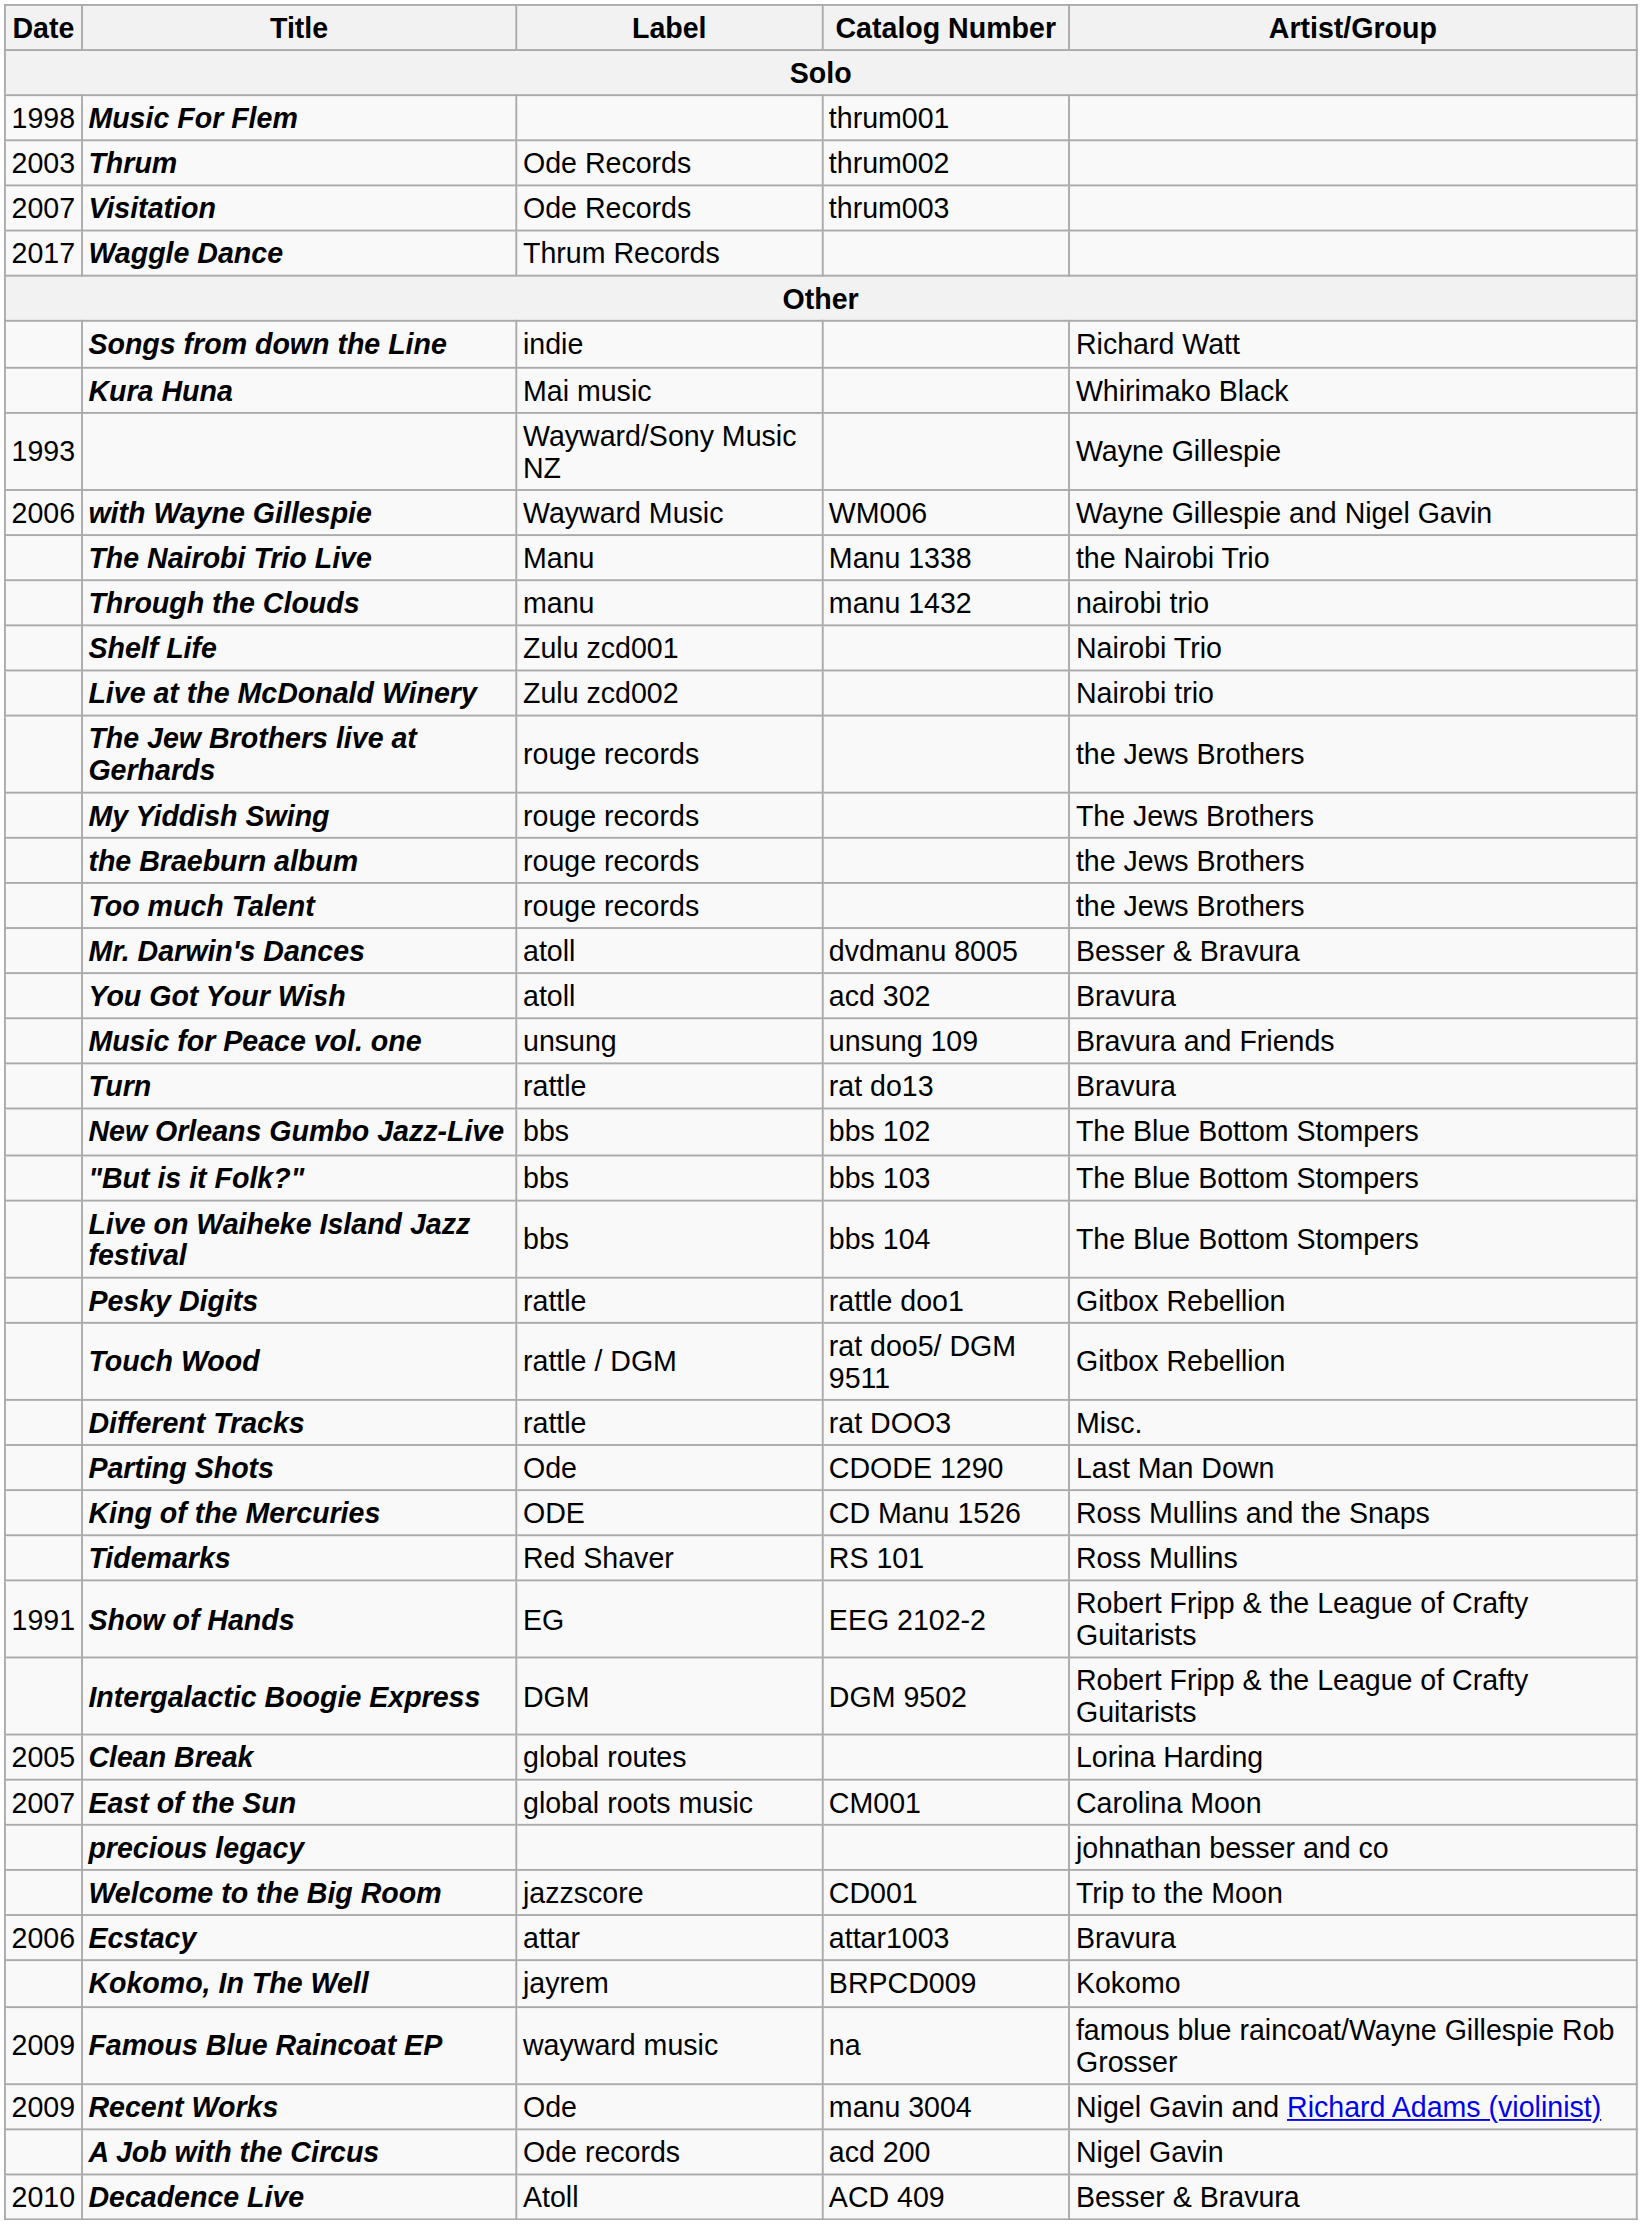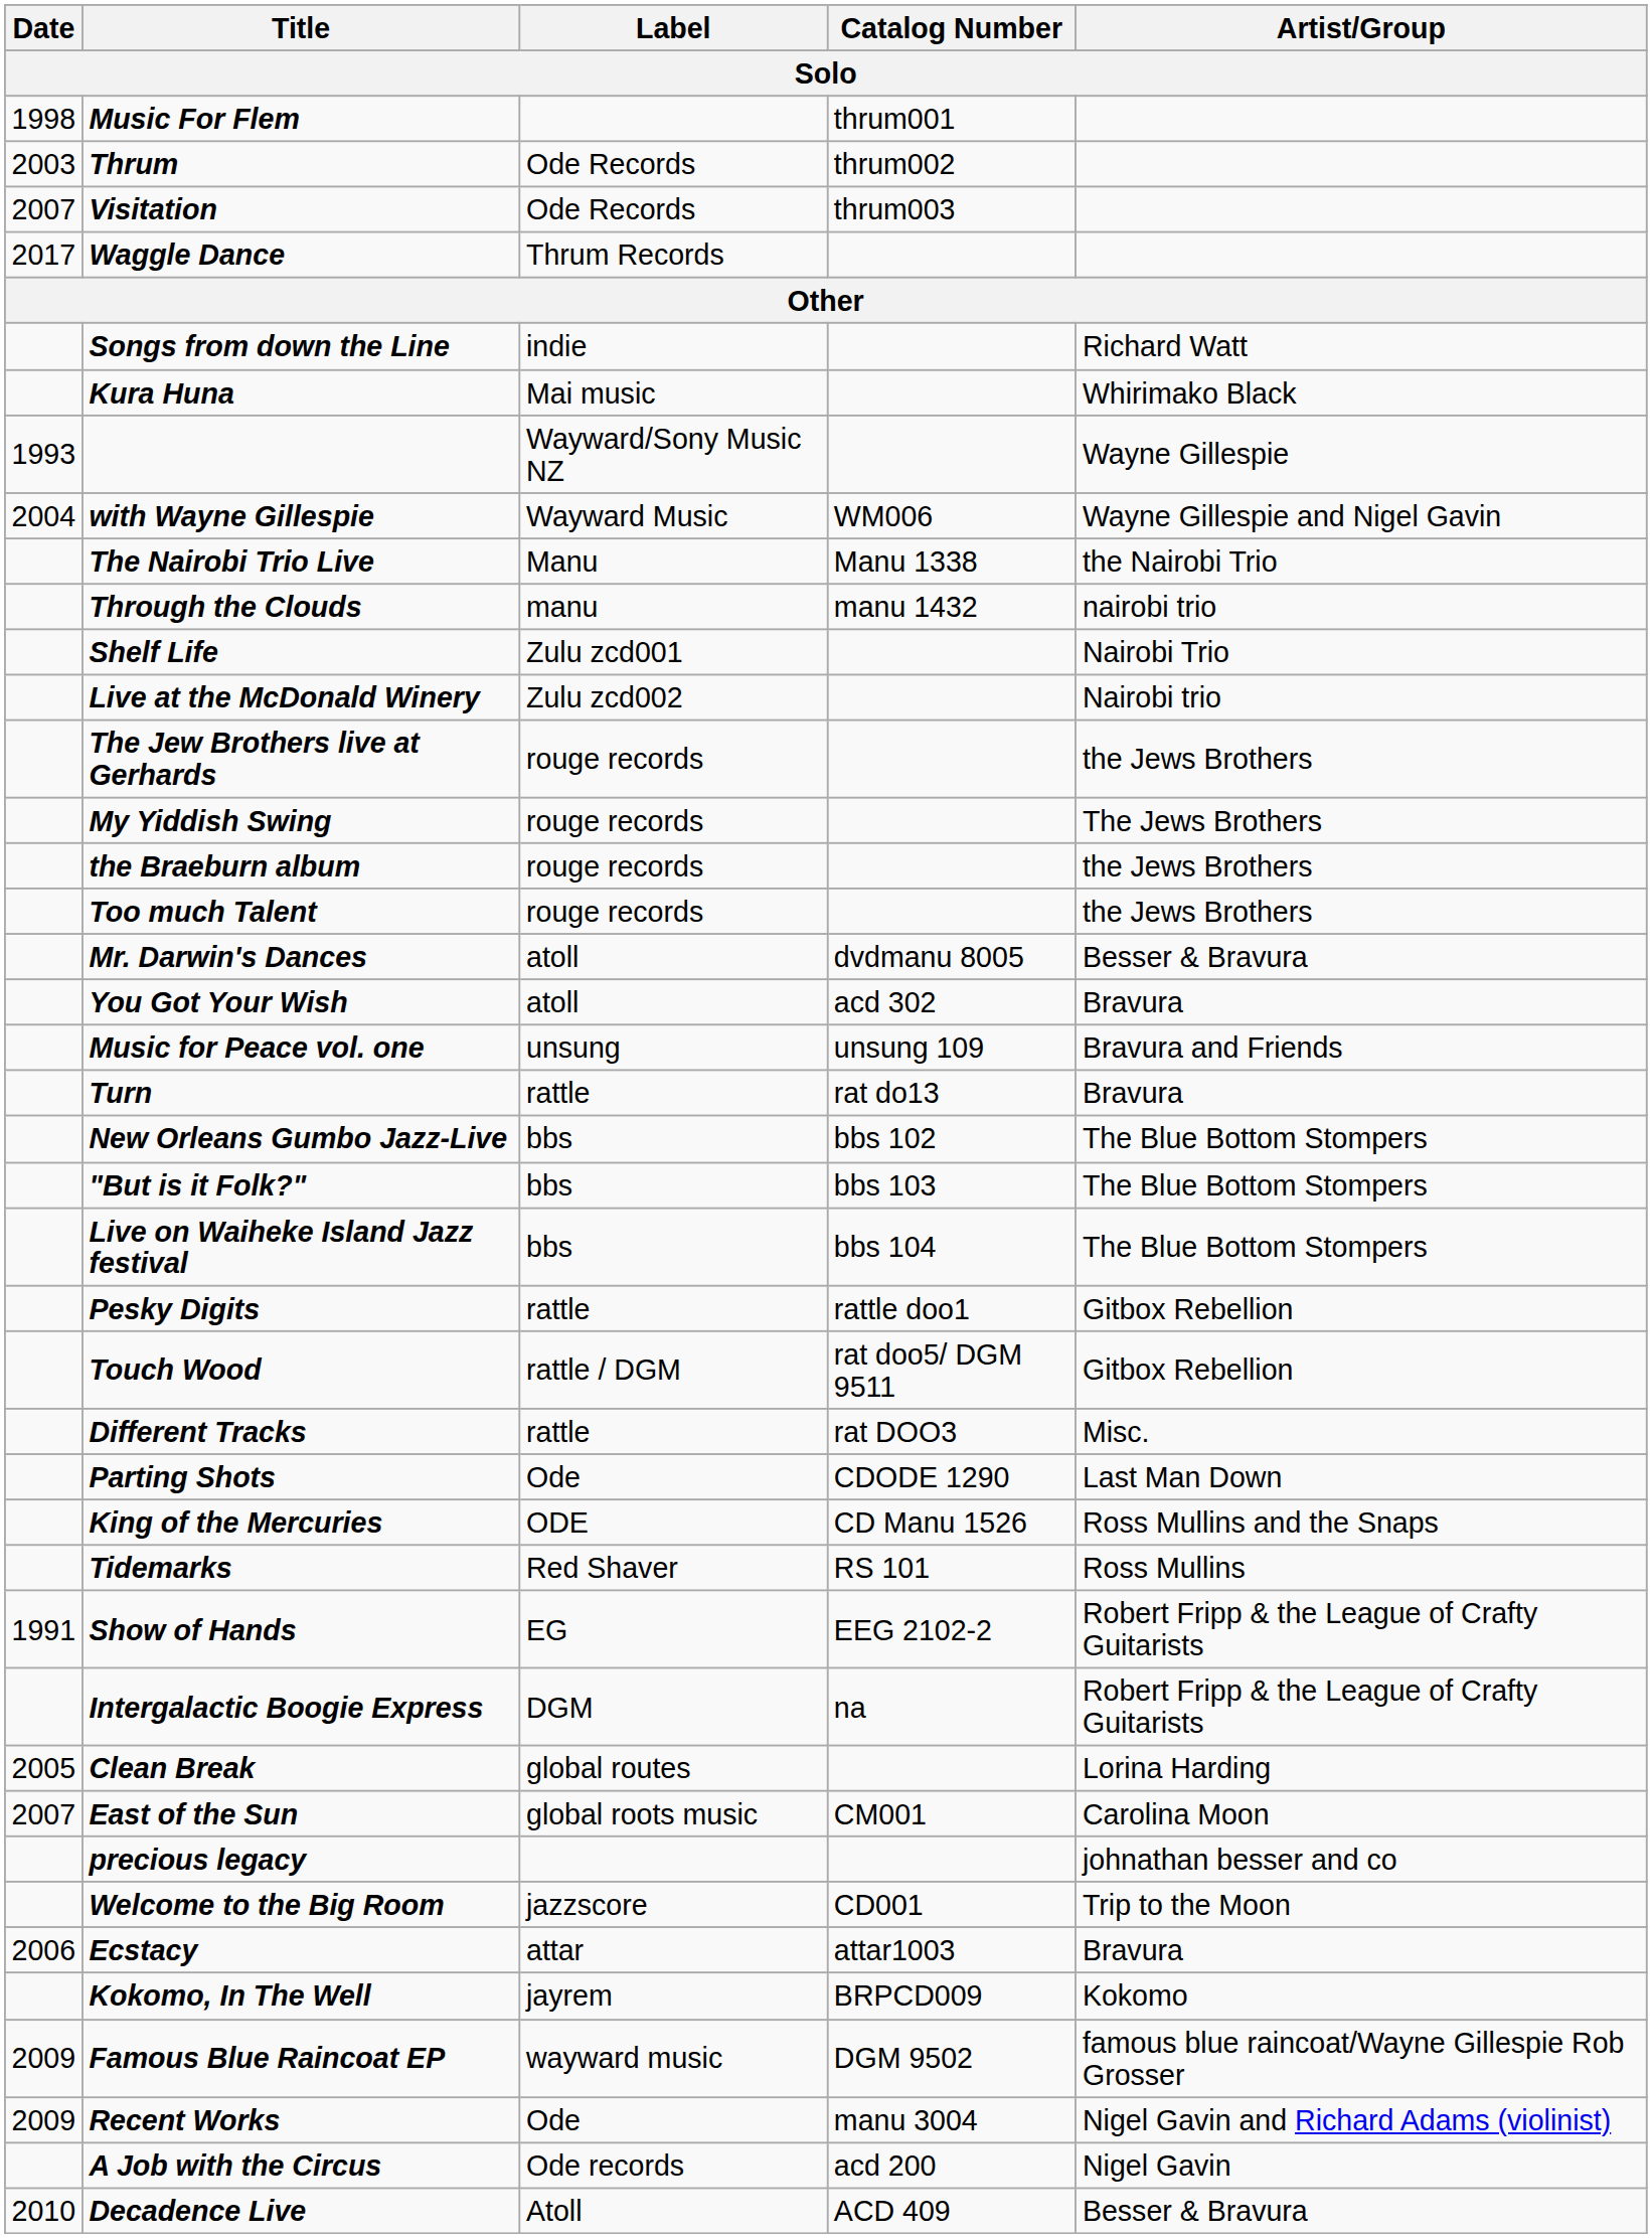with Wayne Gillespie | Date: 2006 -> 2004
Intergalactic Boogie Express | Catalog Number: DGM 9502 -> na
Famous Blue Raincoat EP | Catalog Number: na -> DGM 9502
